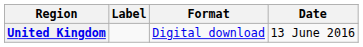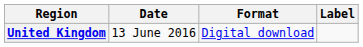columns swapped: Date <-> Label
